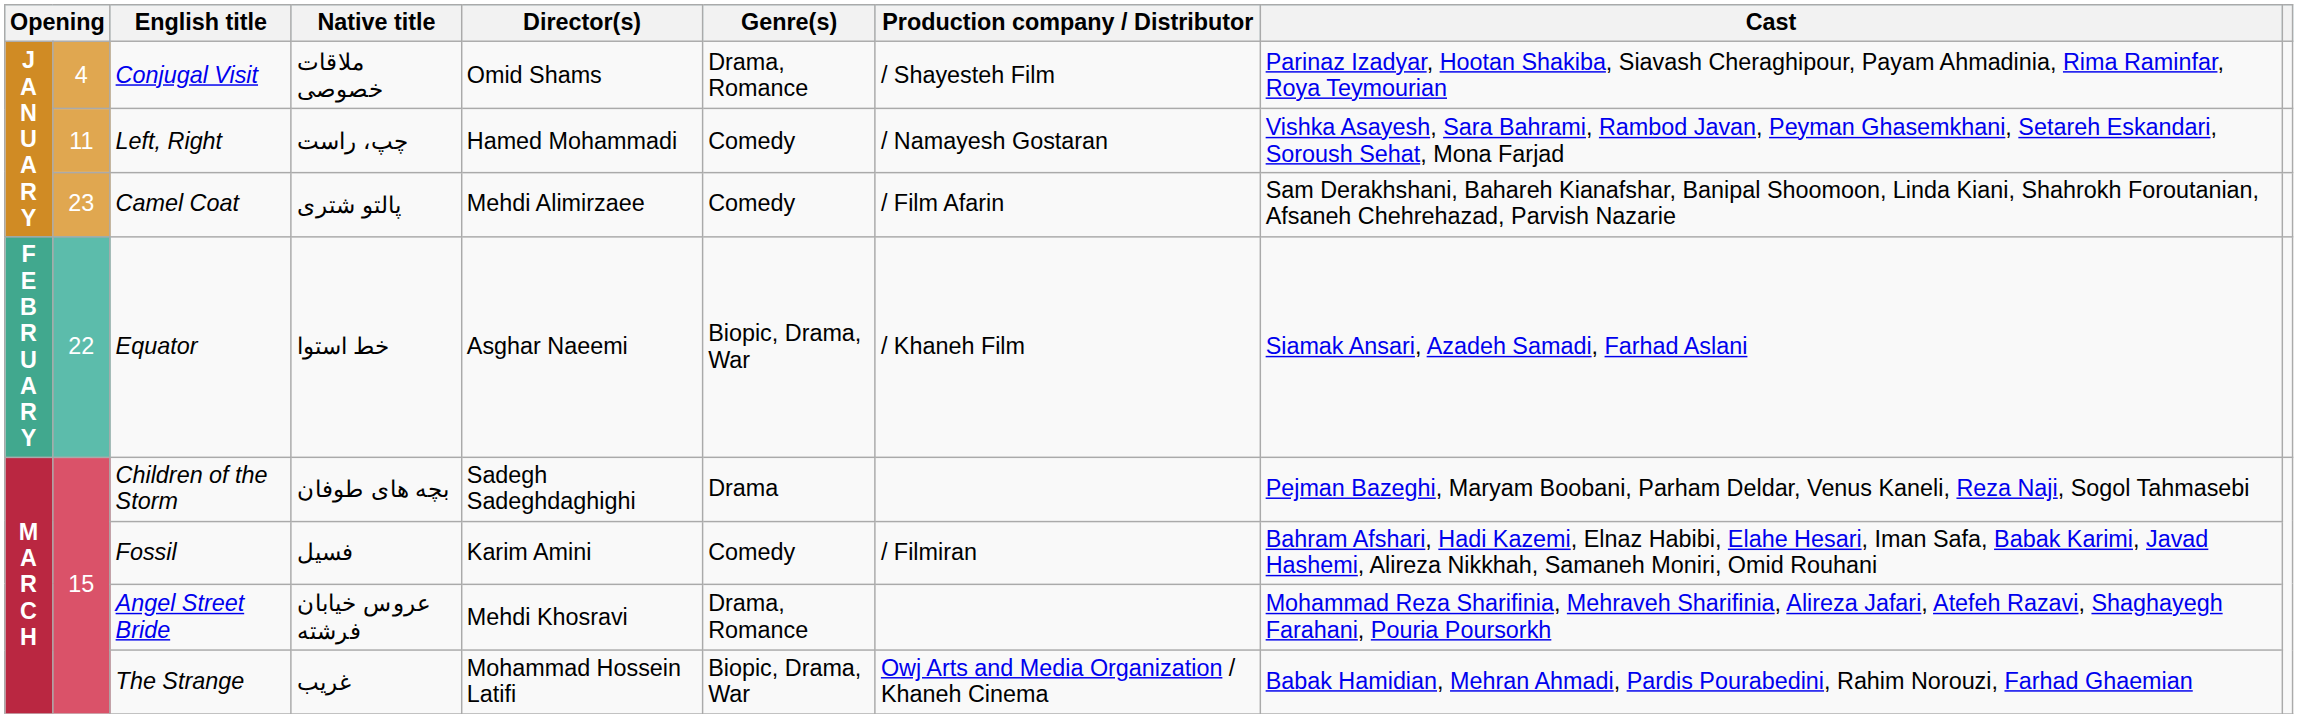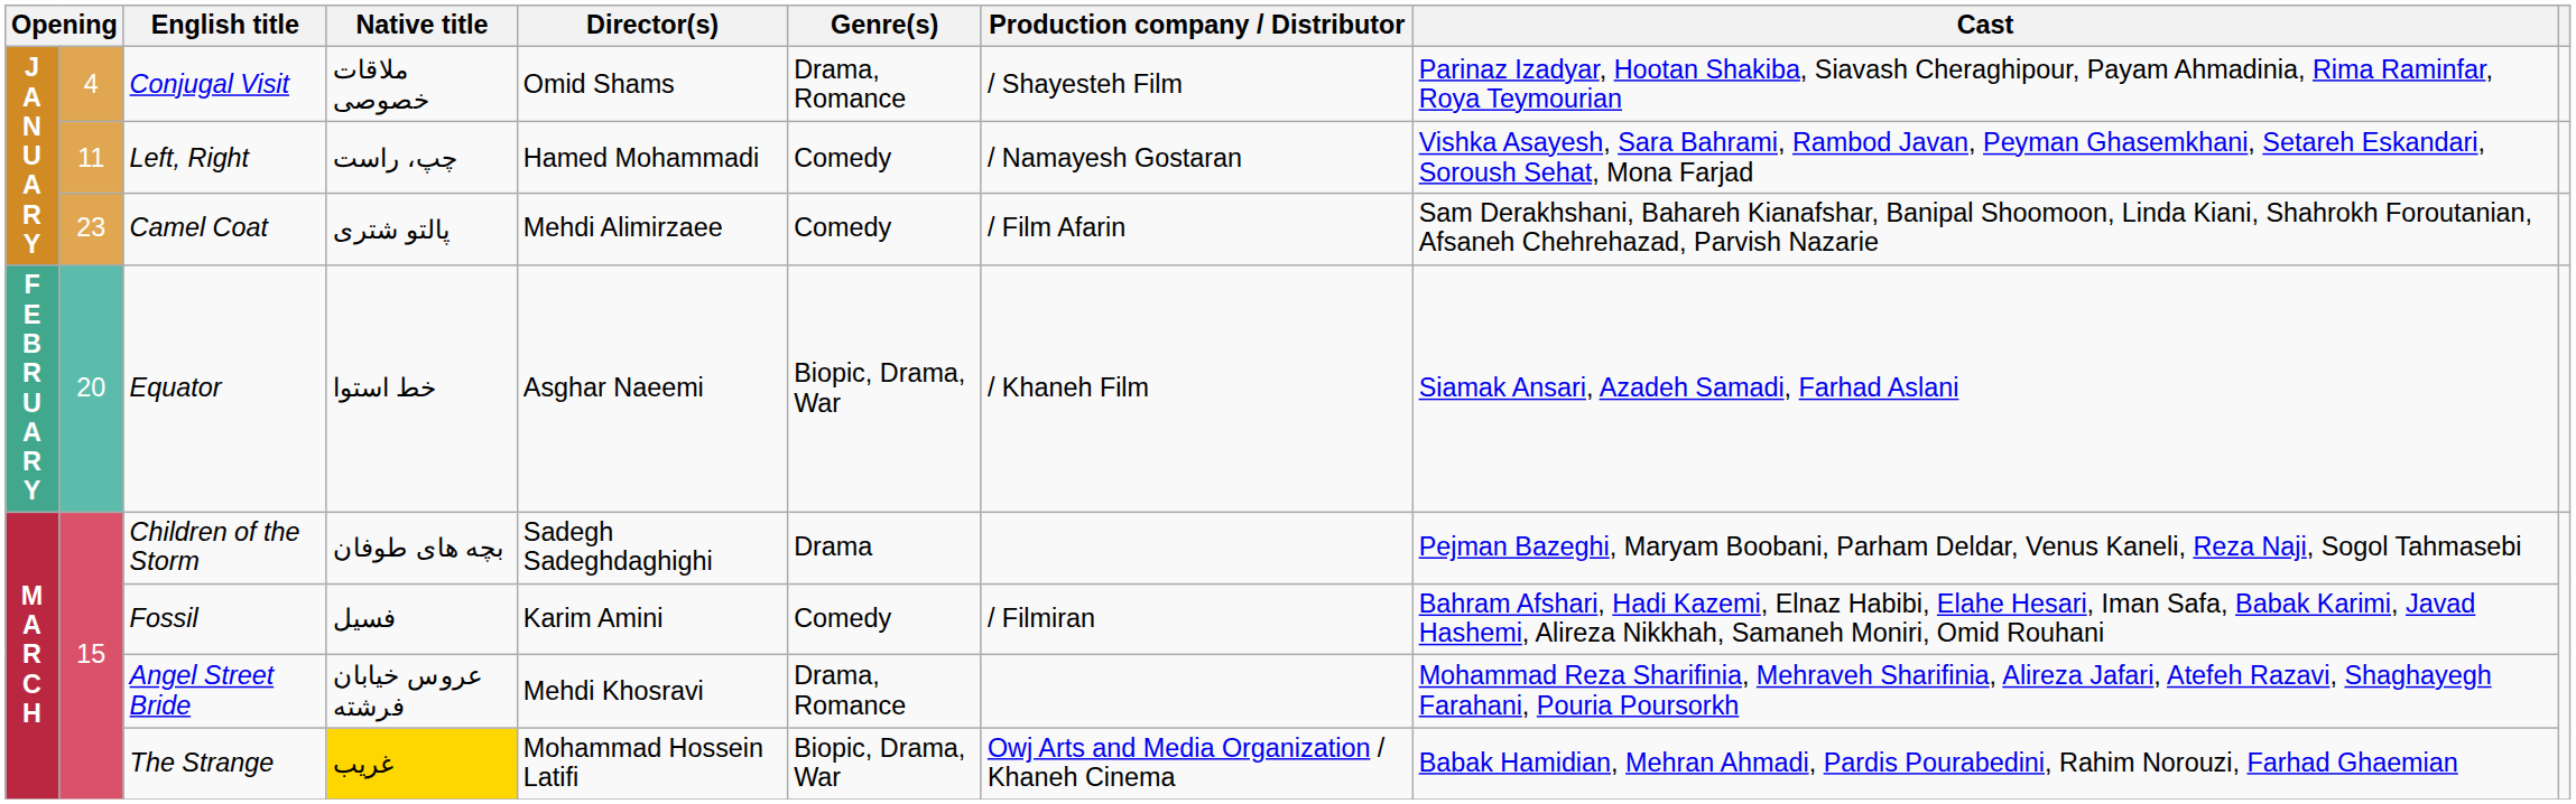Equator | column 2: 22 -> 20
The Strange | Native title: no background -> gold background
